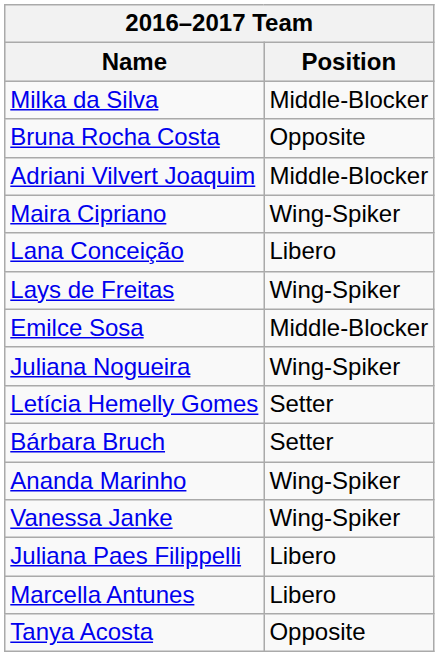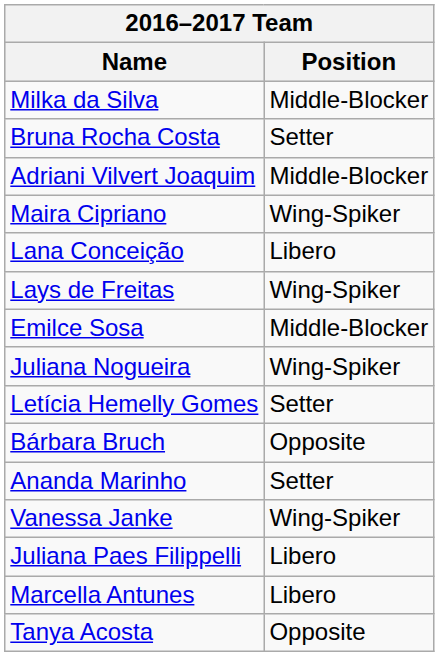Bruna Rocha Costa | Position: Opposite -> Setter
Bárbara Bruch | Position: Setter -> Opposite
Ananda Marinho | Position: Wing-Spiker -> Setter
